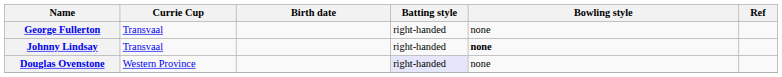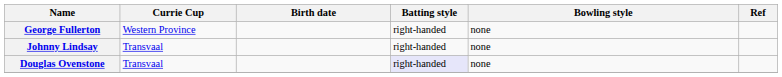George Fullerton | Currie Cup: Transvaal -> Western Province
Johnny Lindsay | Bowling style: bold -> normal
Douglas Ovenstone | Currie Cup: Western Province -> Transvaal
